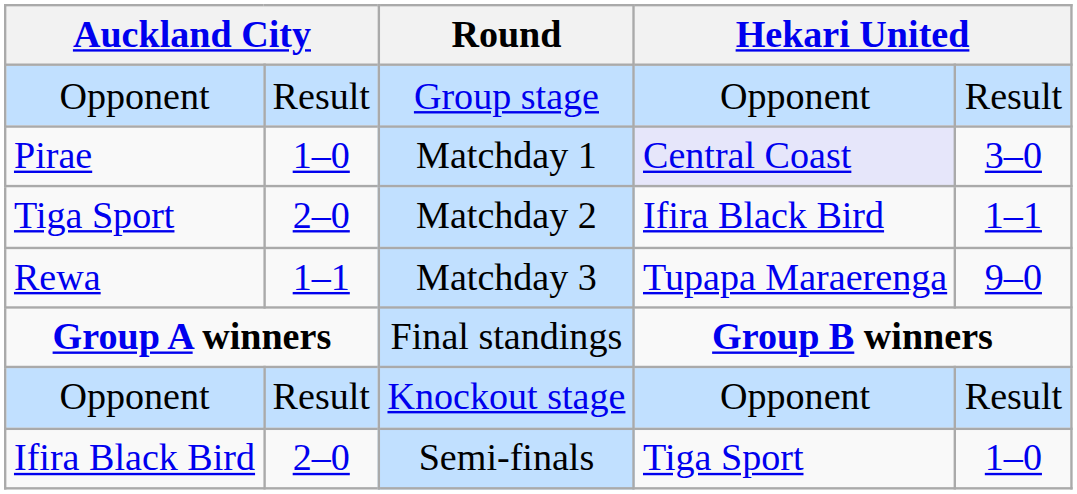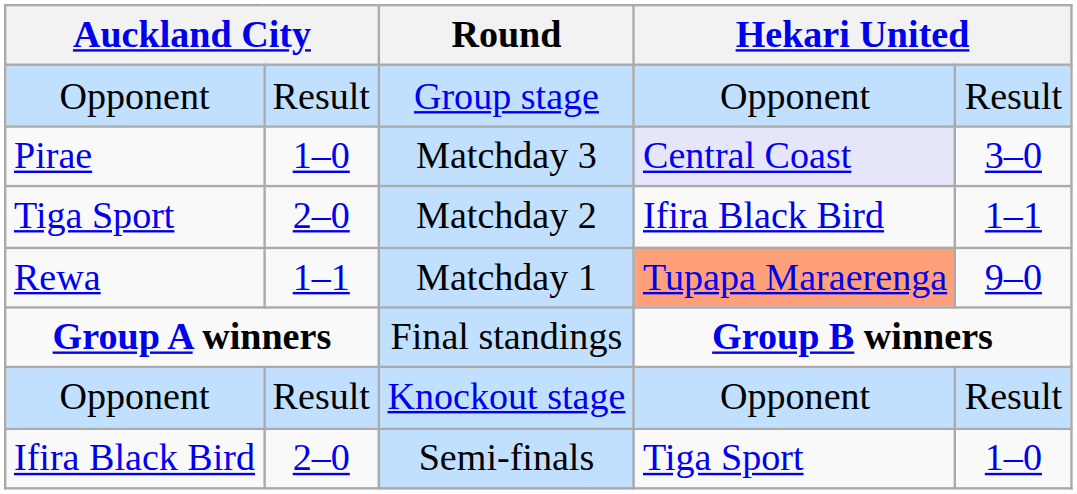Pirae | Round: Matchday 1 -> Matchday 3
Rewa | Round: Matchday 3 -> Matchday 1
Rewa | column 6: no background -> lightsalmon background
